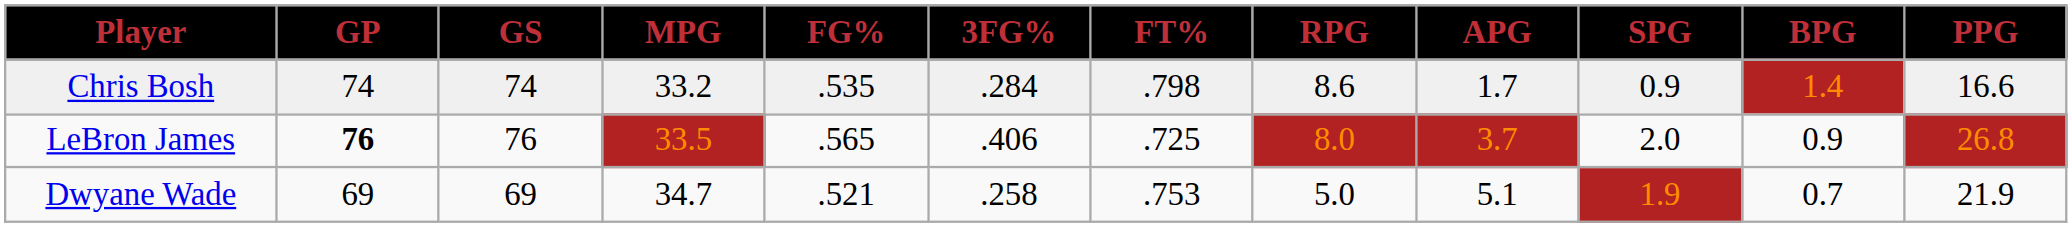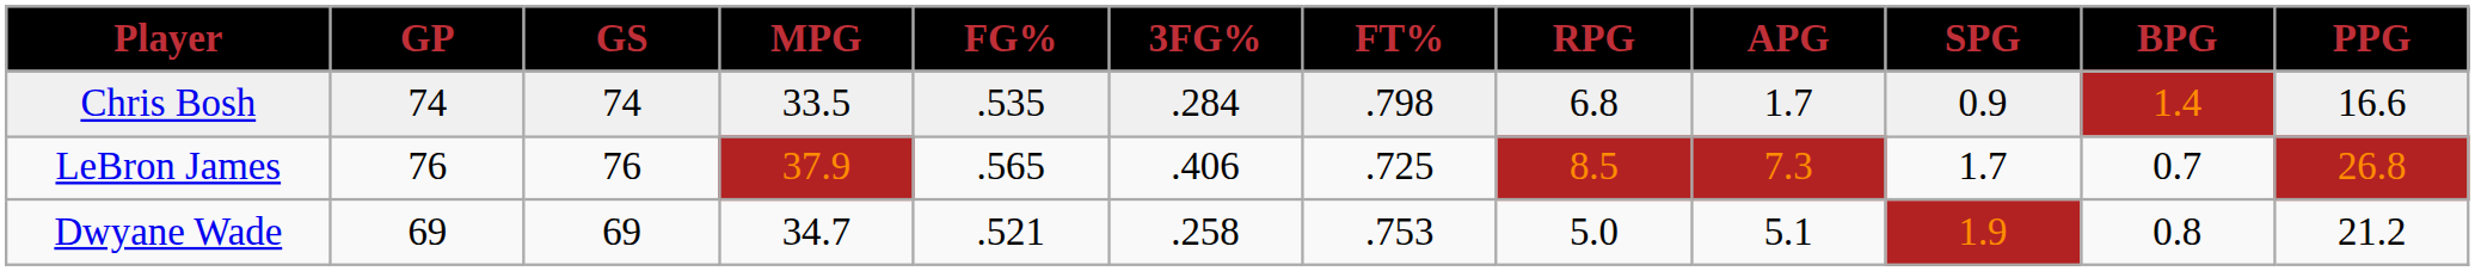Chris Bosh | MPG: 33.2 -> 33.5
Chris Bosh | RPG: 8.6 -> 6.8
LeBron James | GP: bold -> normal
LeBron James | MPG: 33.5 -> 37.9
LeBron James | RPG: 8.0 -> 8.5
LeBron James | APG: 3.7 -> 7.3
LeBron James | SPG: 2.0 -> 1.7
LeBron James | BPG: 0.9 -> 0.7
Dwyane Wade | BPG: 0.7 -> 0.8
Dwyane Wade | PPG: 21.9 -> 21.2
